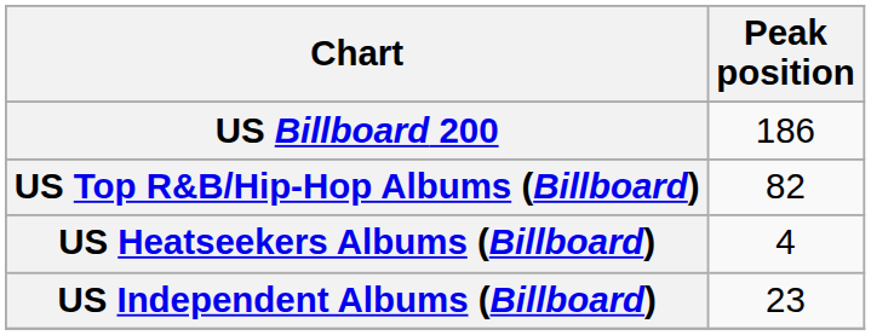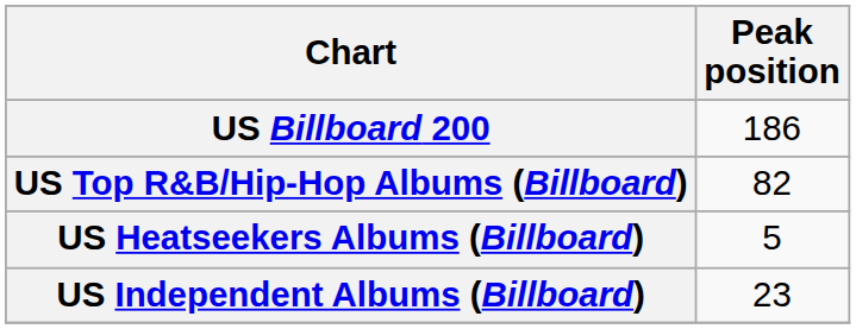US Heatseekers Albums (Billboard) | Peak position: 4 -> 5
